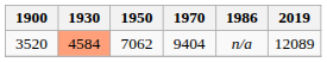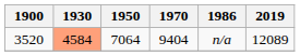3520 | 1950: 7062 -> 7064
